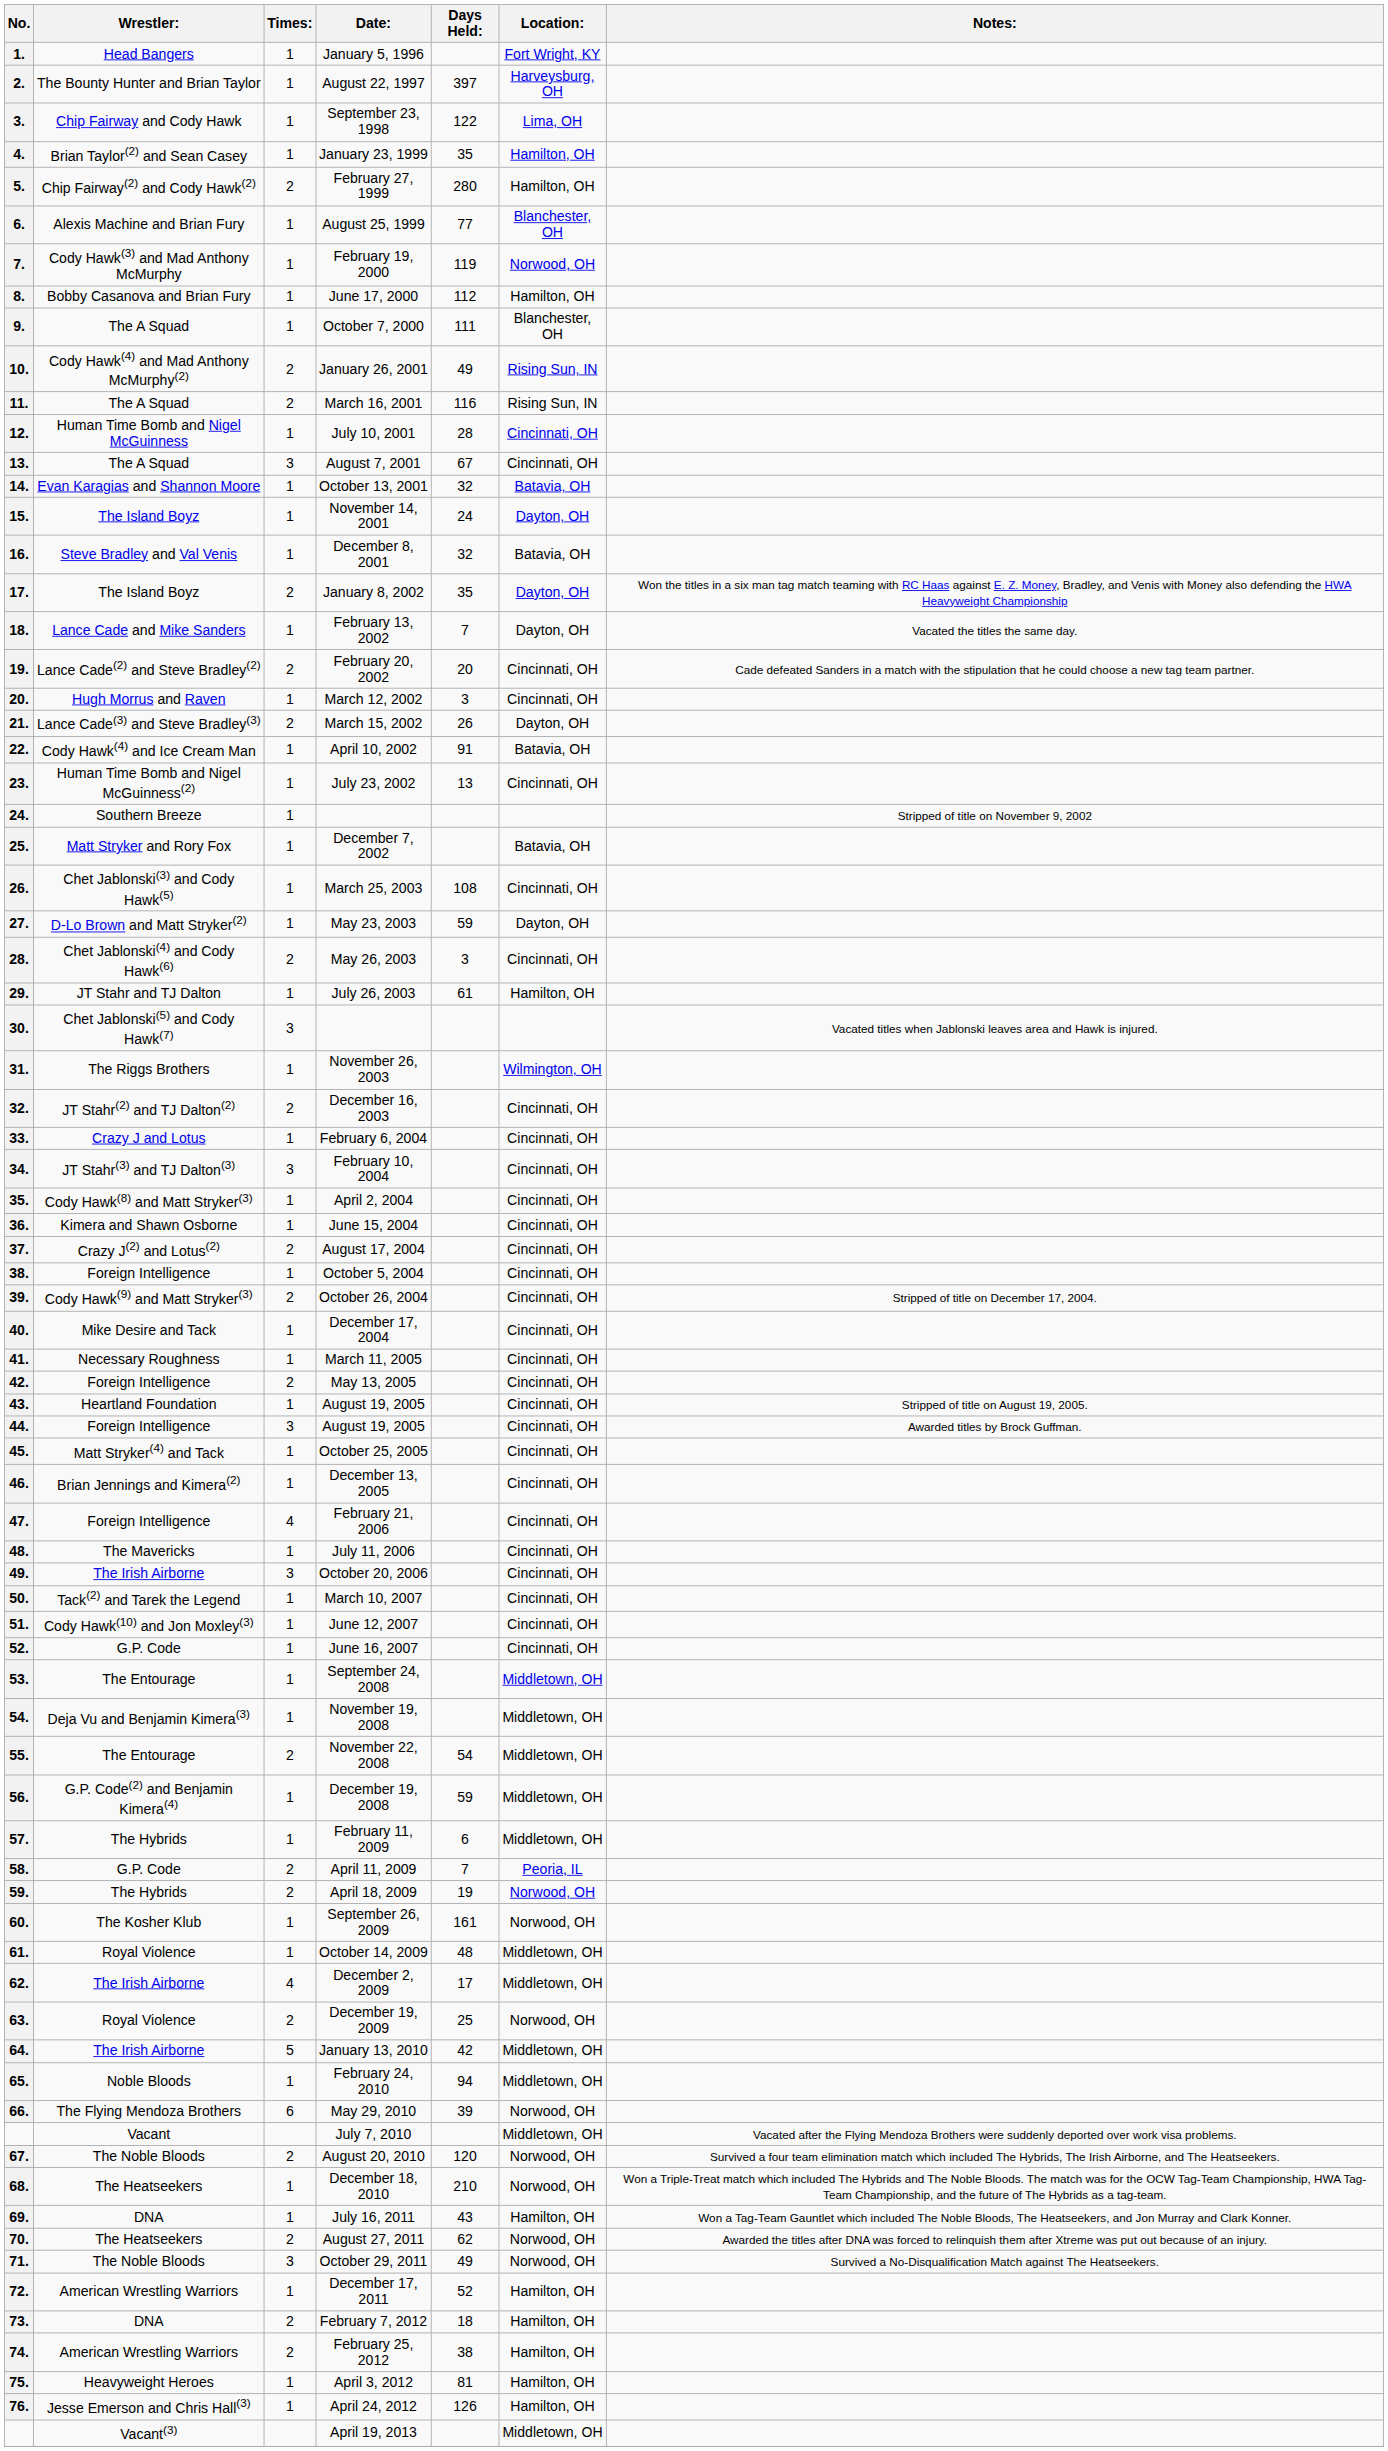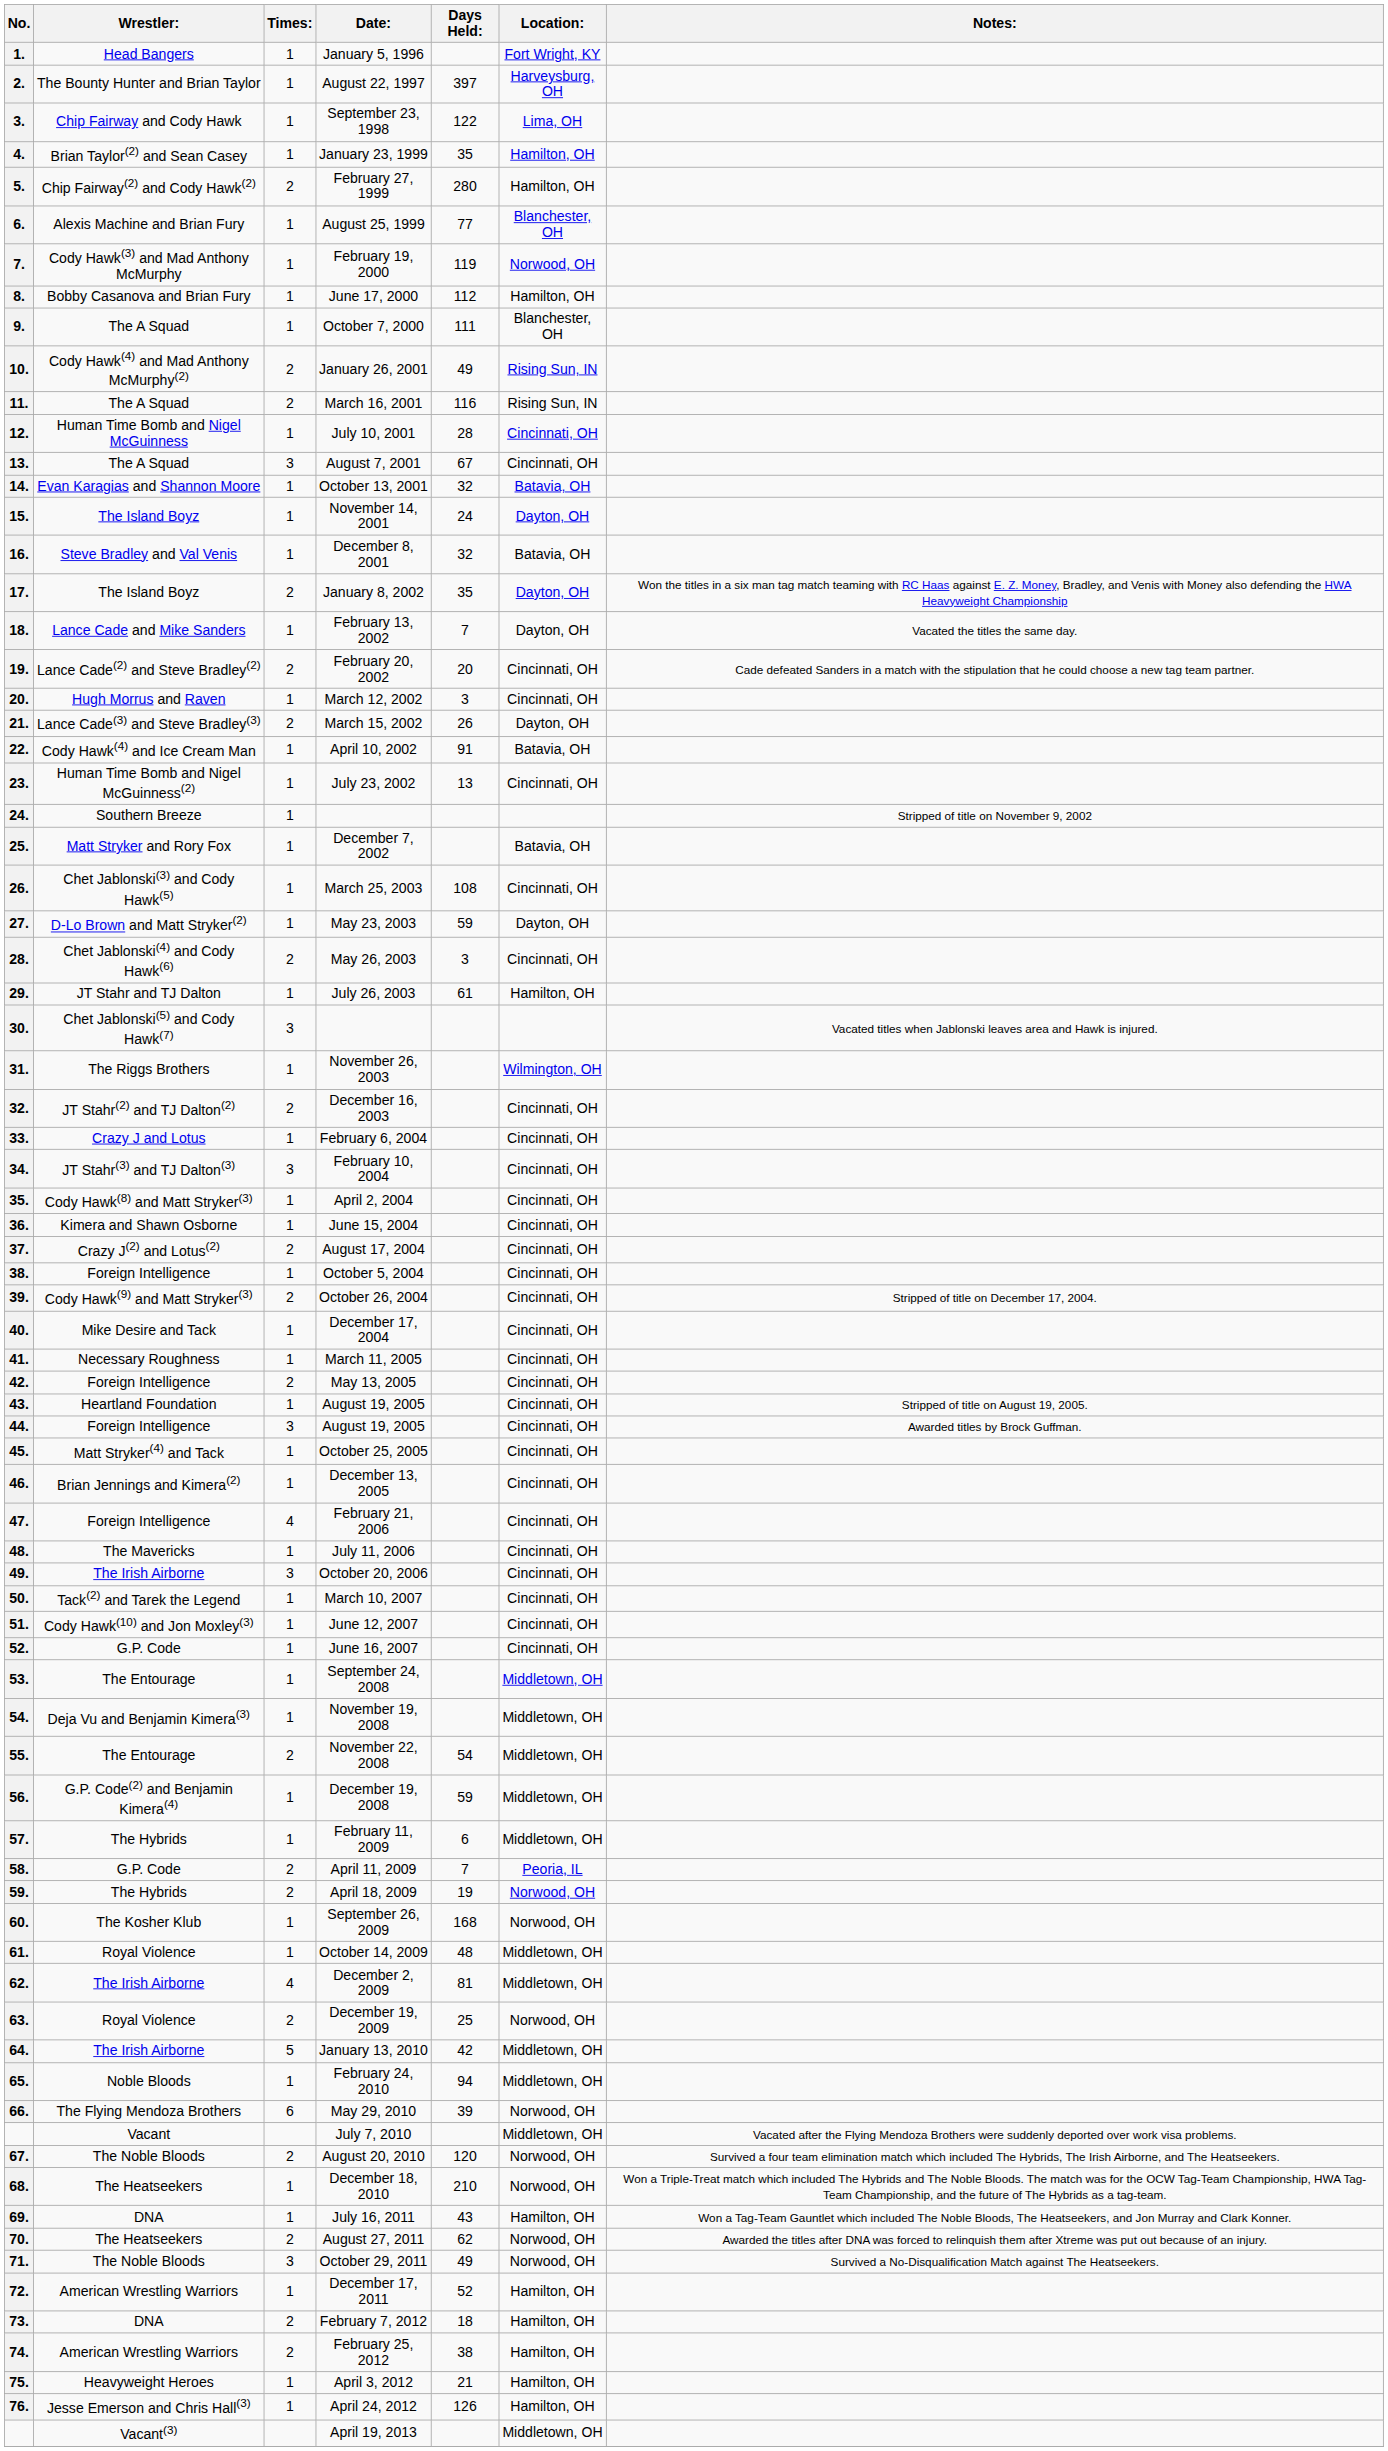60. | Days Held:: 161 -> 168
62. | Days Held:: 17 -> 81
75. | Days Held:: 81 -> 21
